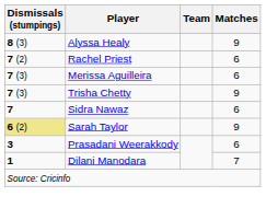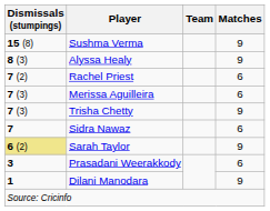+ row: 15 (8) | Sushma Verma | 9
Dilani Manodara | Matches: 7 -> 9
